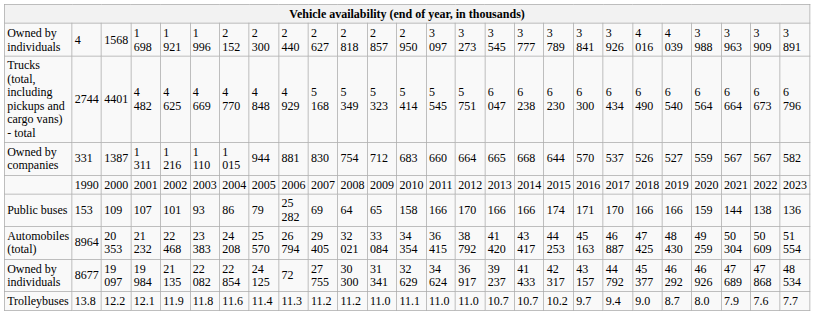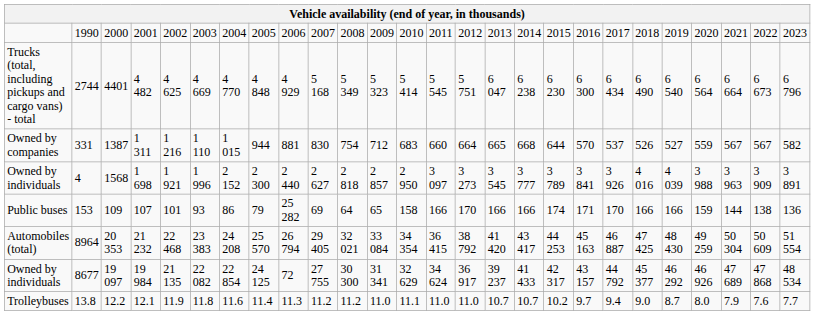rows swapped: 1990 <-> 4
